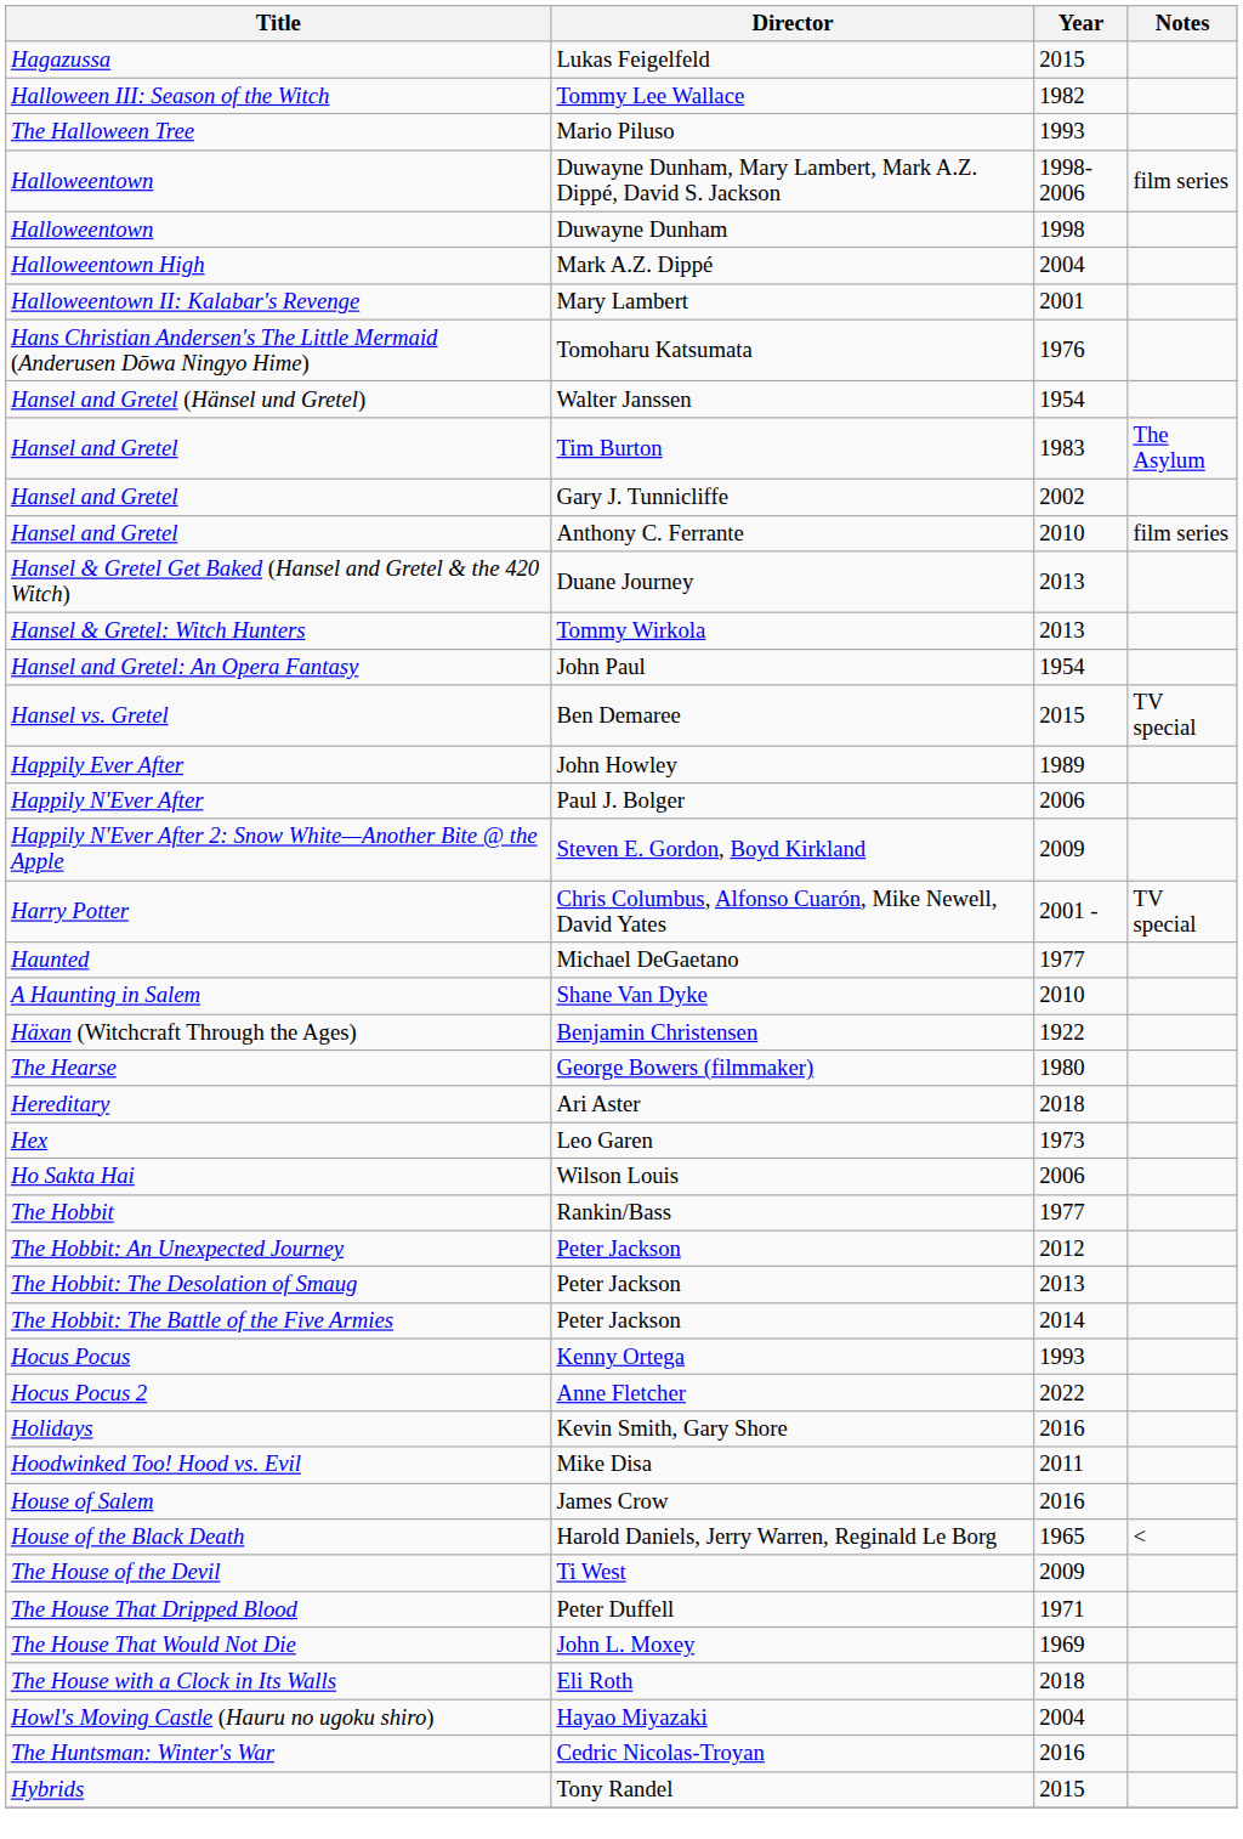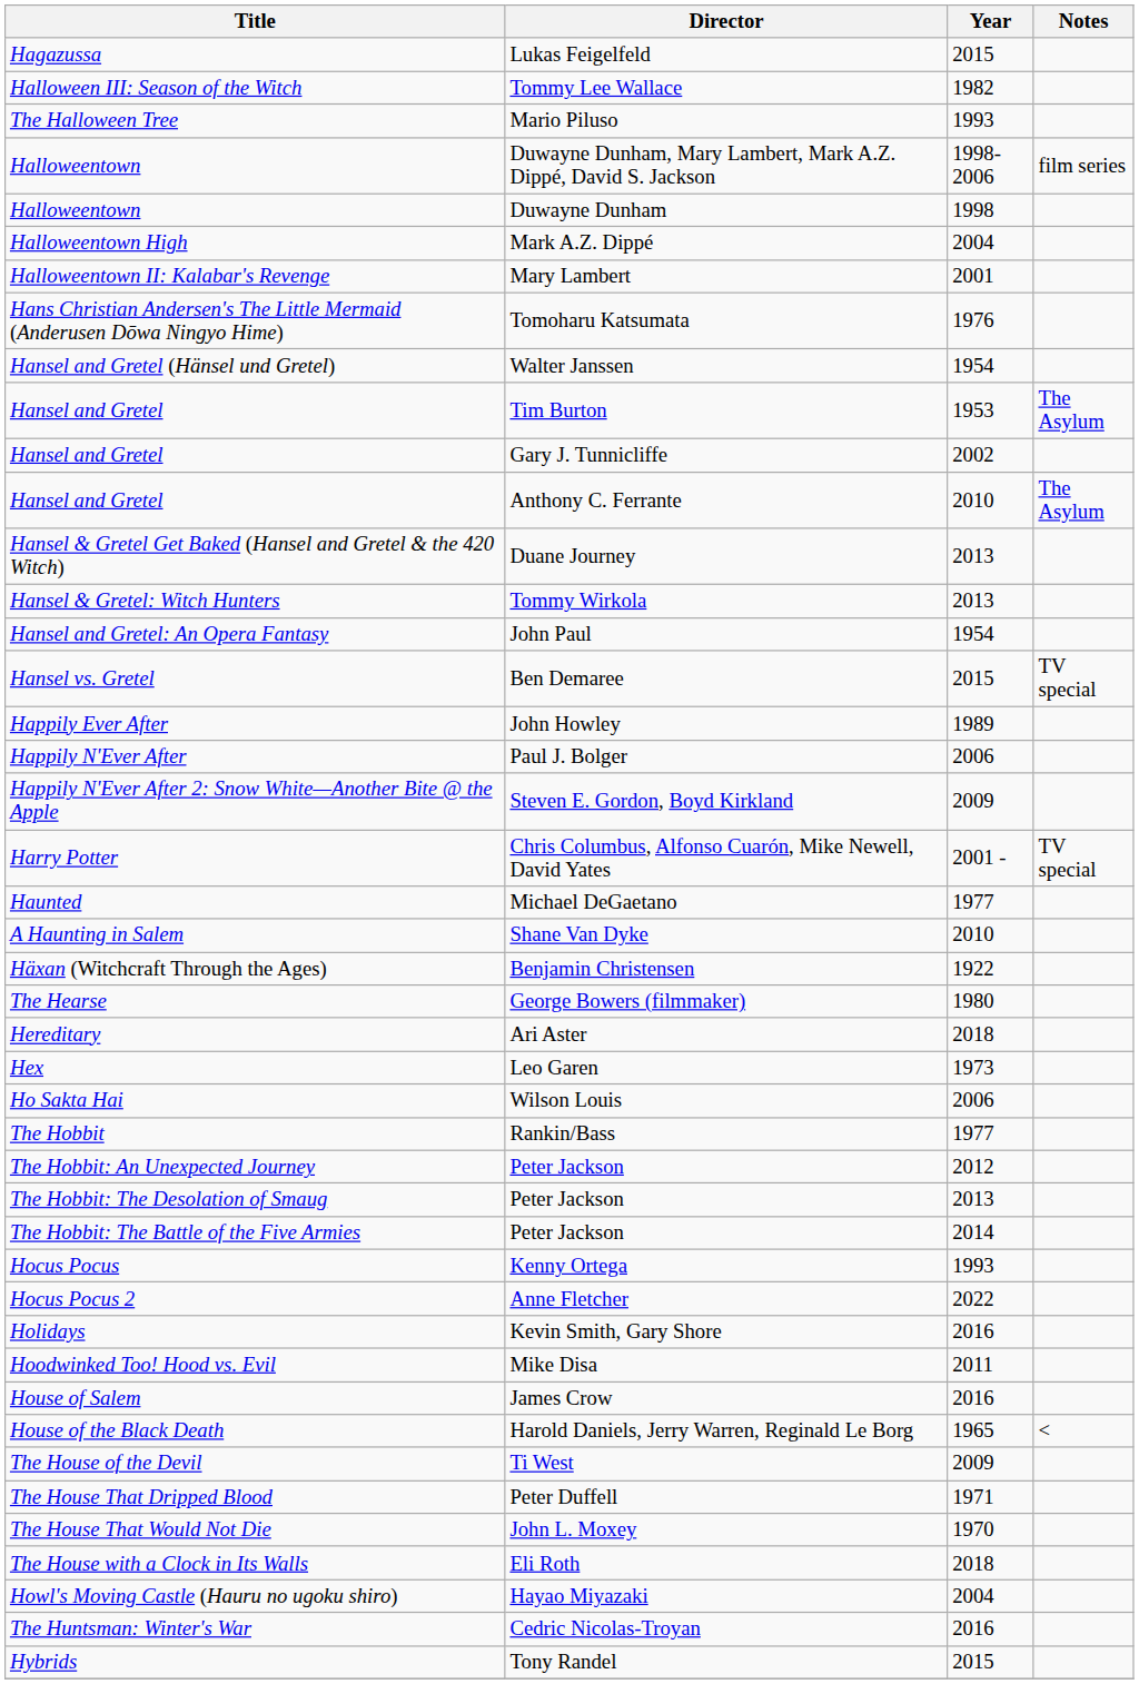Tim Burton | Year: 1983 -> 1953
Anthony C. Ferrante | Notes: film series -> The Asylum
John L. Moxey | Year: 1969 -> 1970
